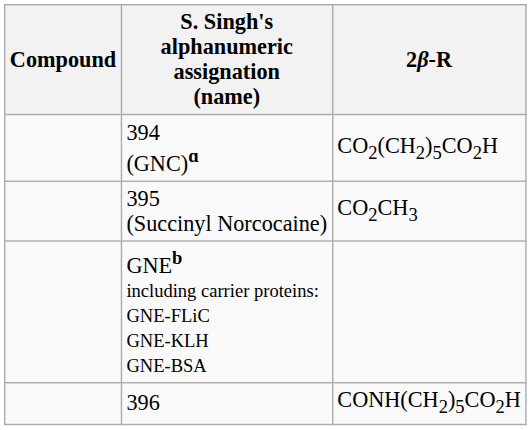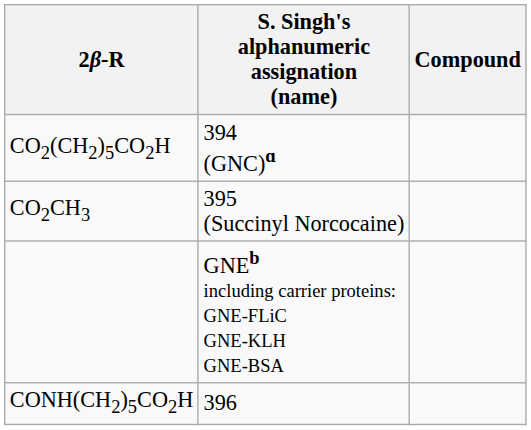columns swapped: Compound <-> 2β-R
